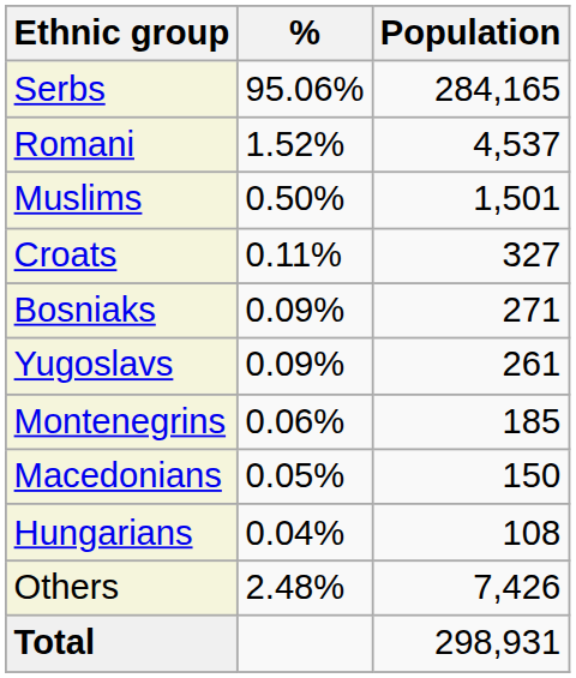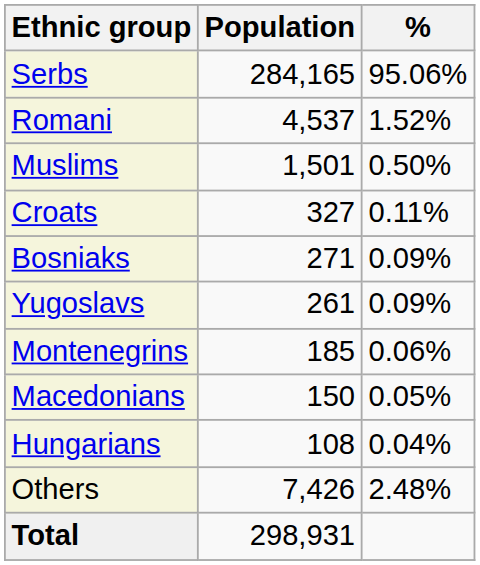columns swapped: Population <-> %
